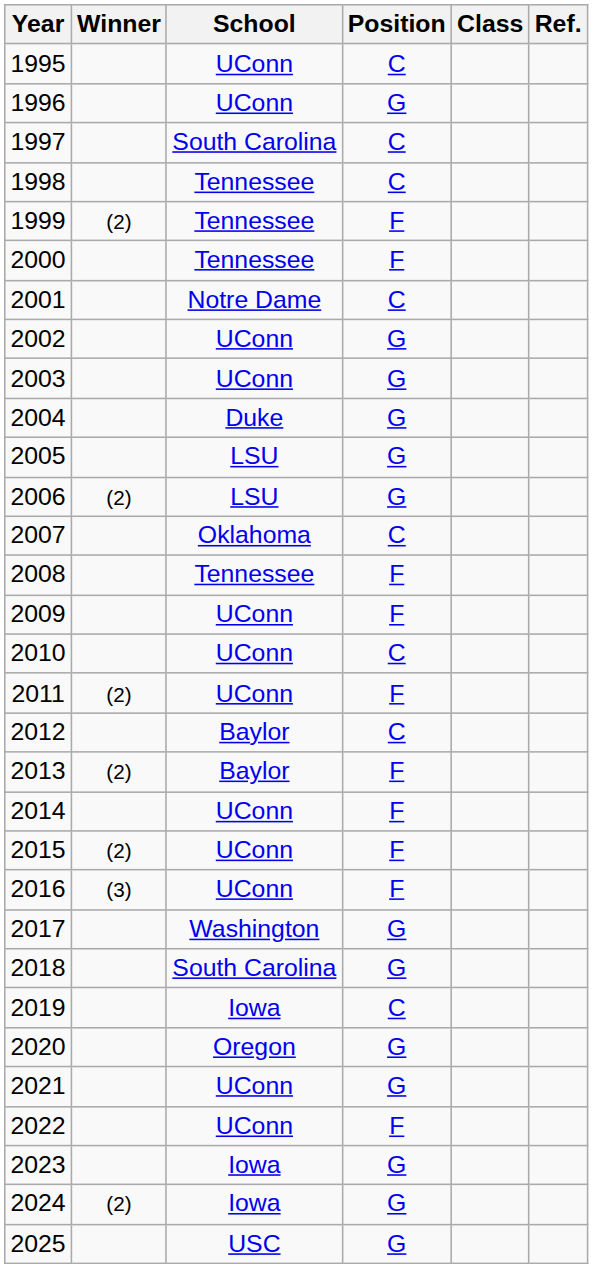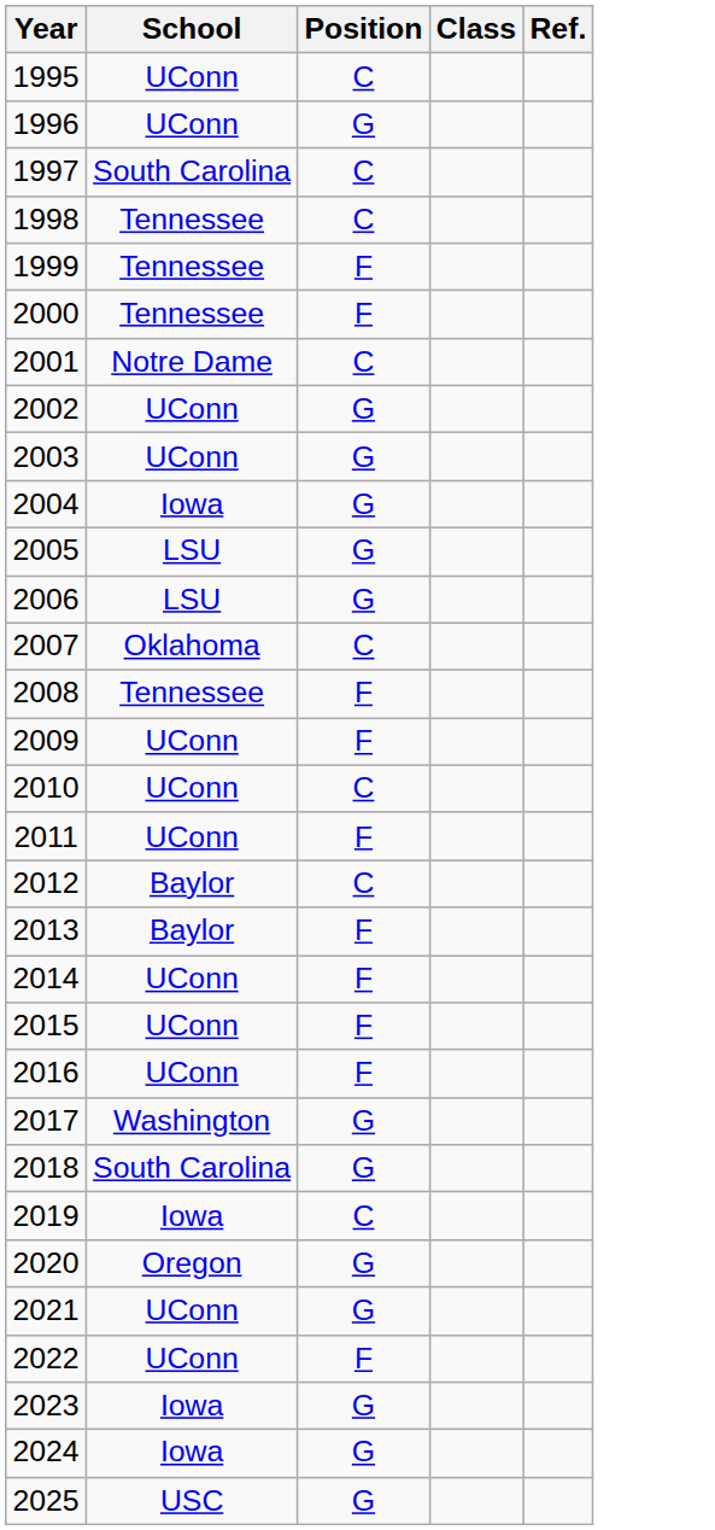- column: Winner | (2) | (2) | (2) | (2) | (2) | (3) | (2)
2004 | School: Duke -> Iowa
